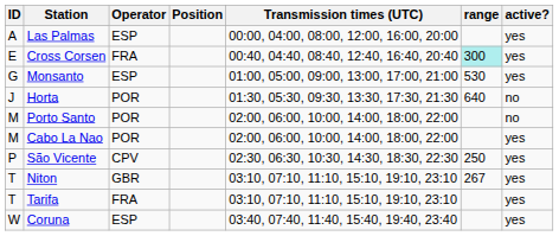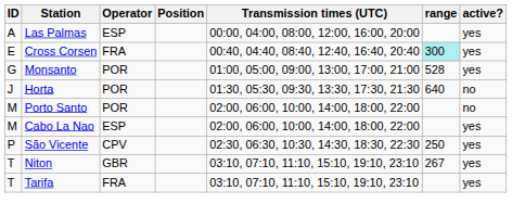Monsanto | Operator: ESP -> POR
Monsanto | range: 530 -> 528
Cabo La Nao | Operator: POR -> ESP
- row: W | Coruna | ESP | 03:40, 07:40, 11:40, 15:40, 19:40, 23:40 | yes
